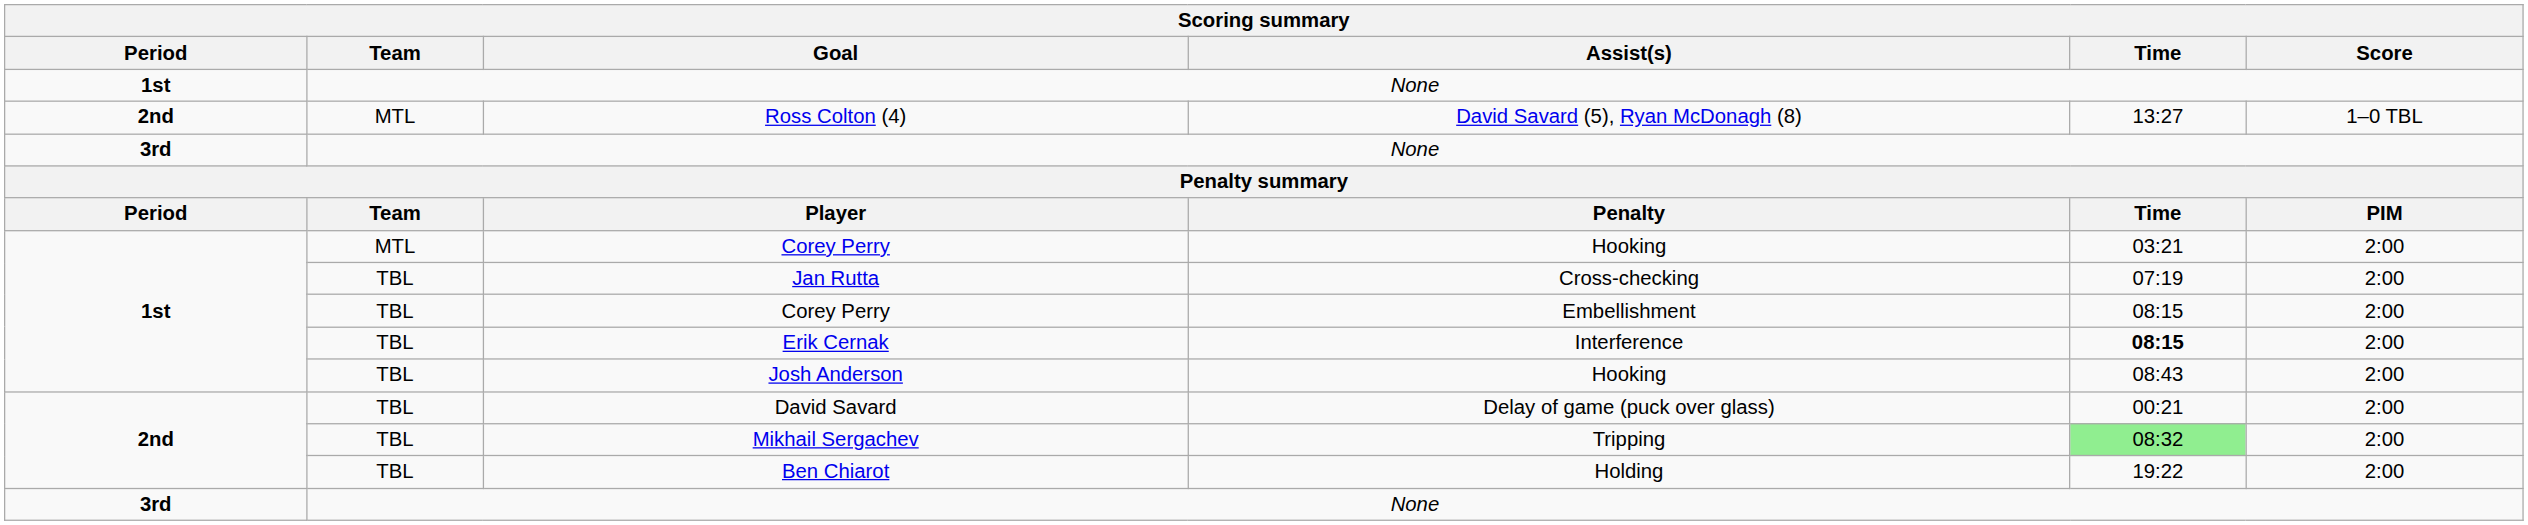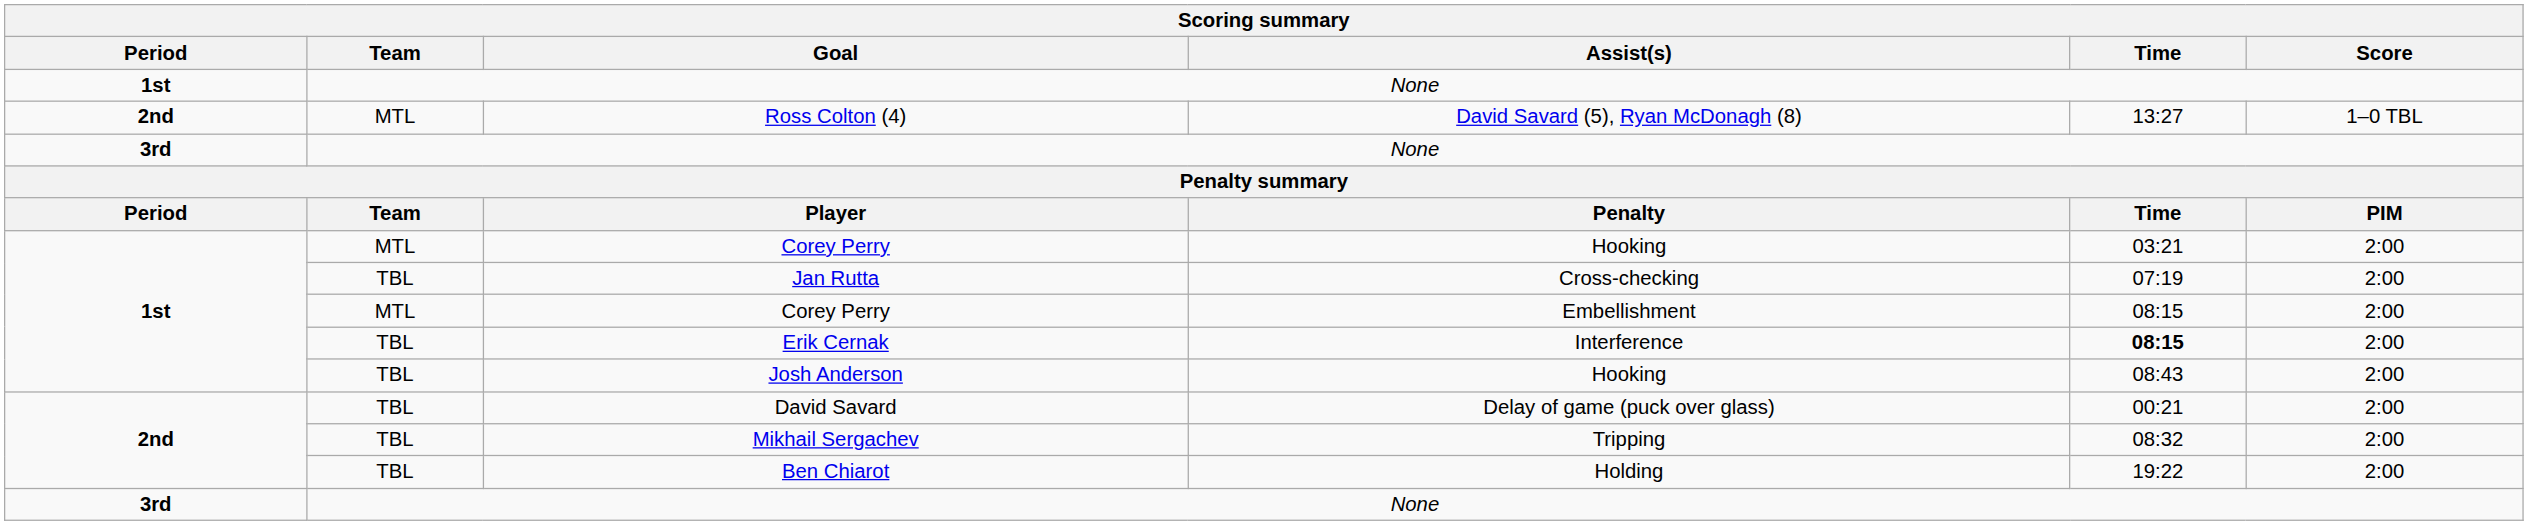Corey Perry / Embellishment | Team: TBL -> MTL
Mikhail Sergachev | Time: lightgreen background -> no background
